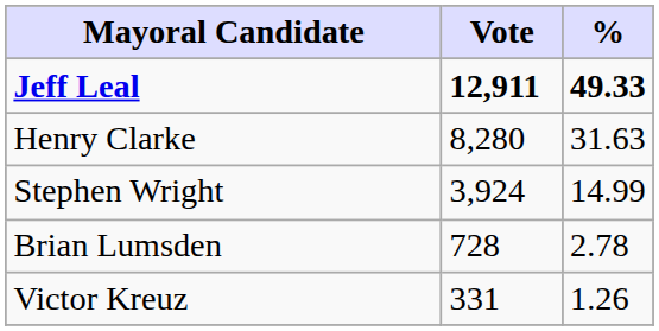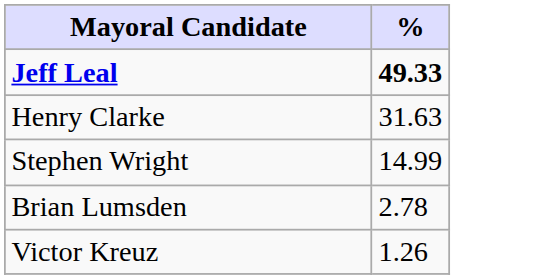- column: Vote | 12,911 | 8,280 | 3,924 | 728 | 331
